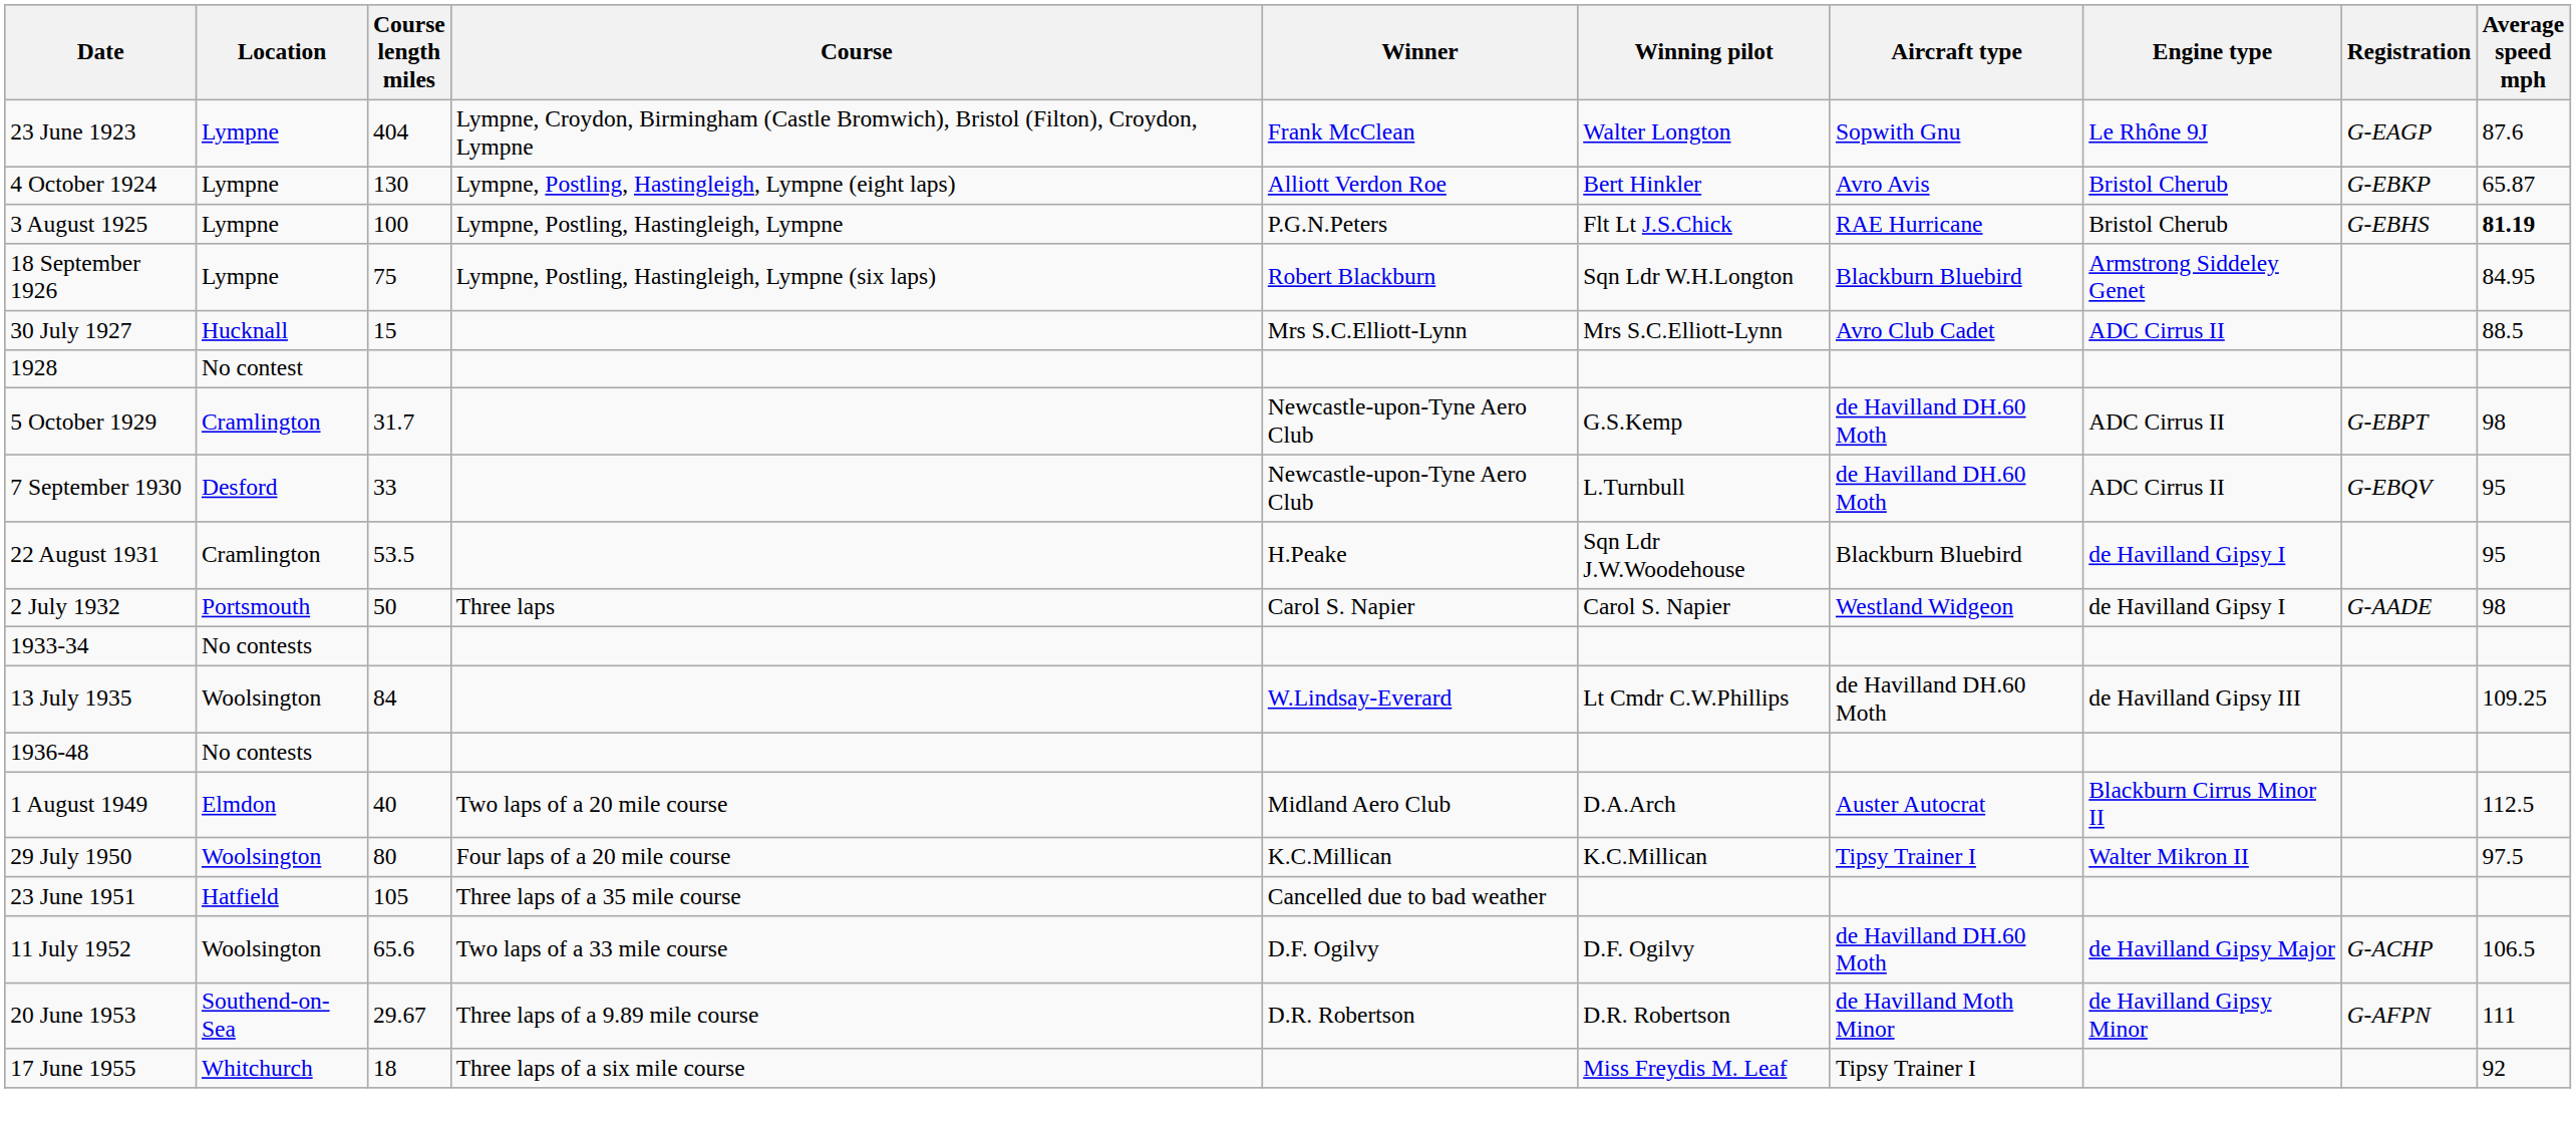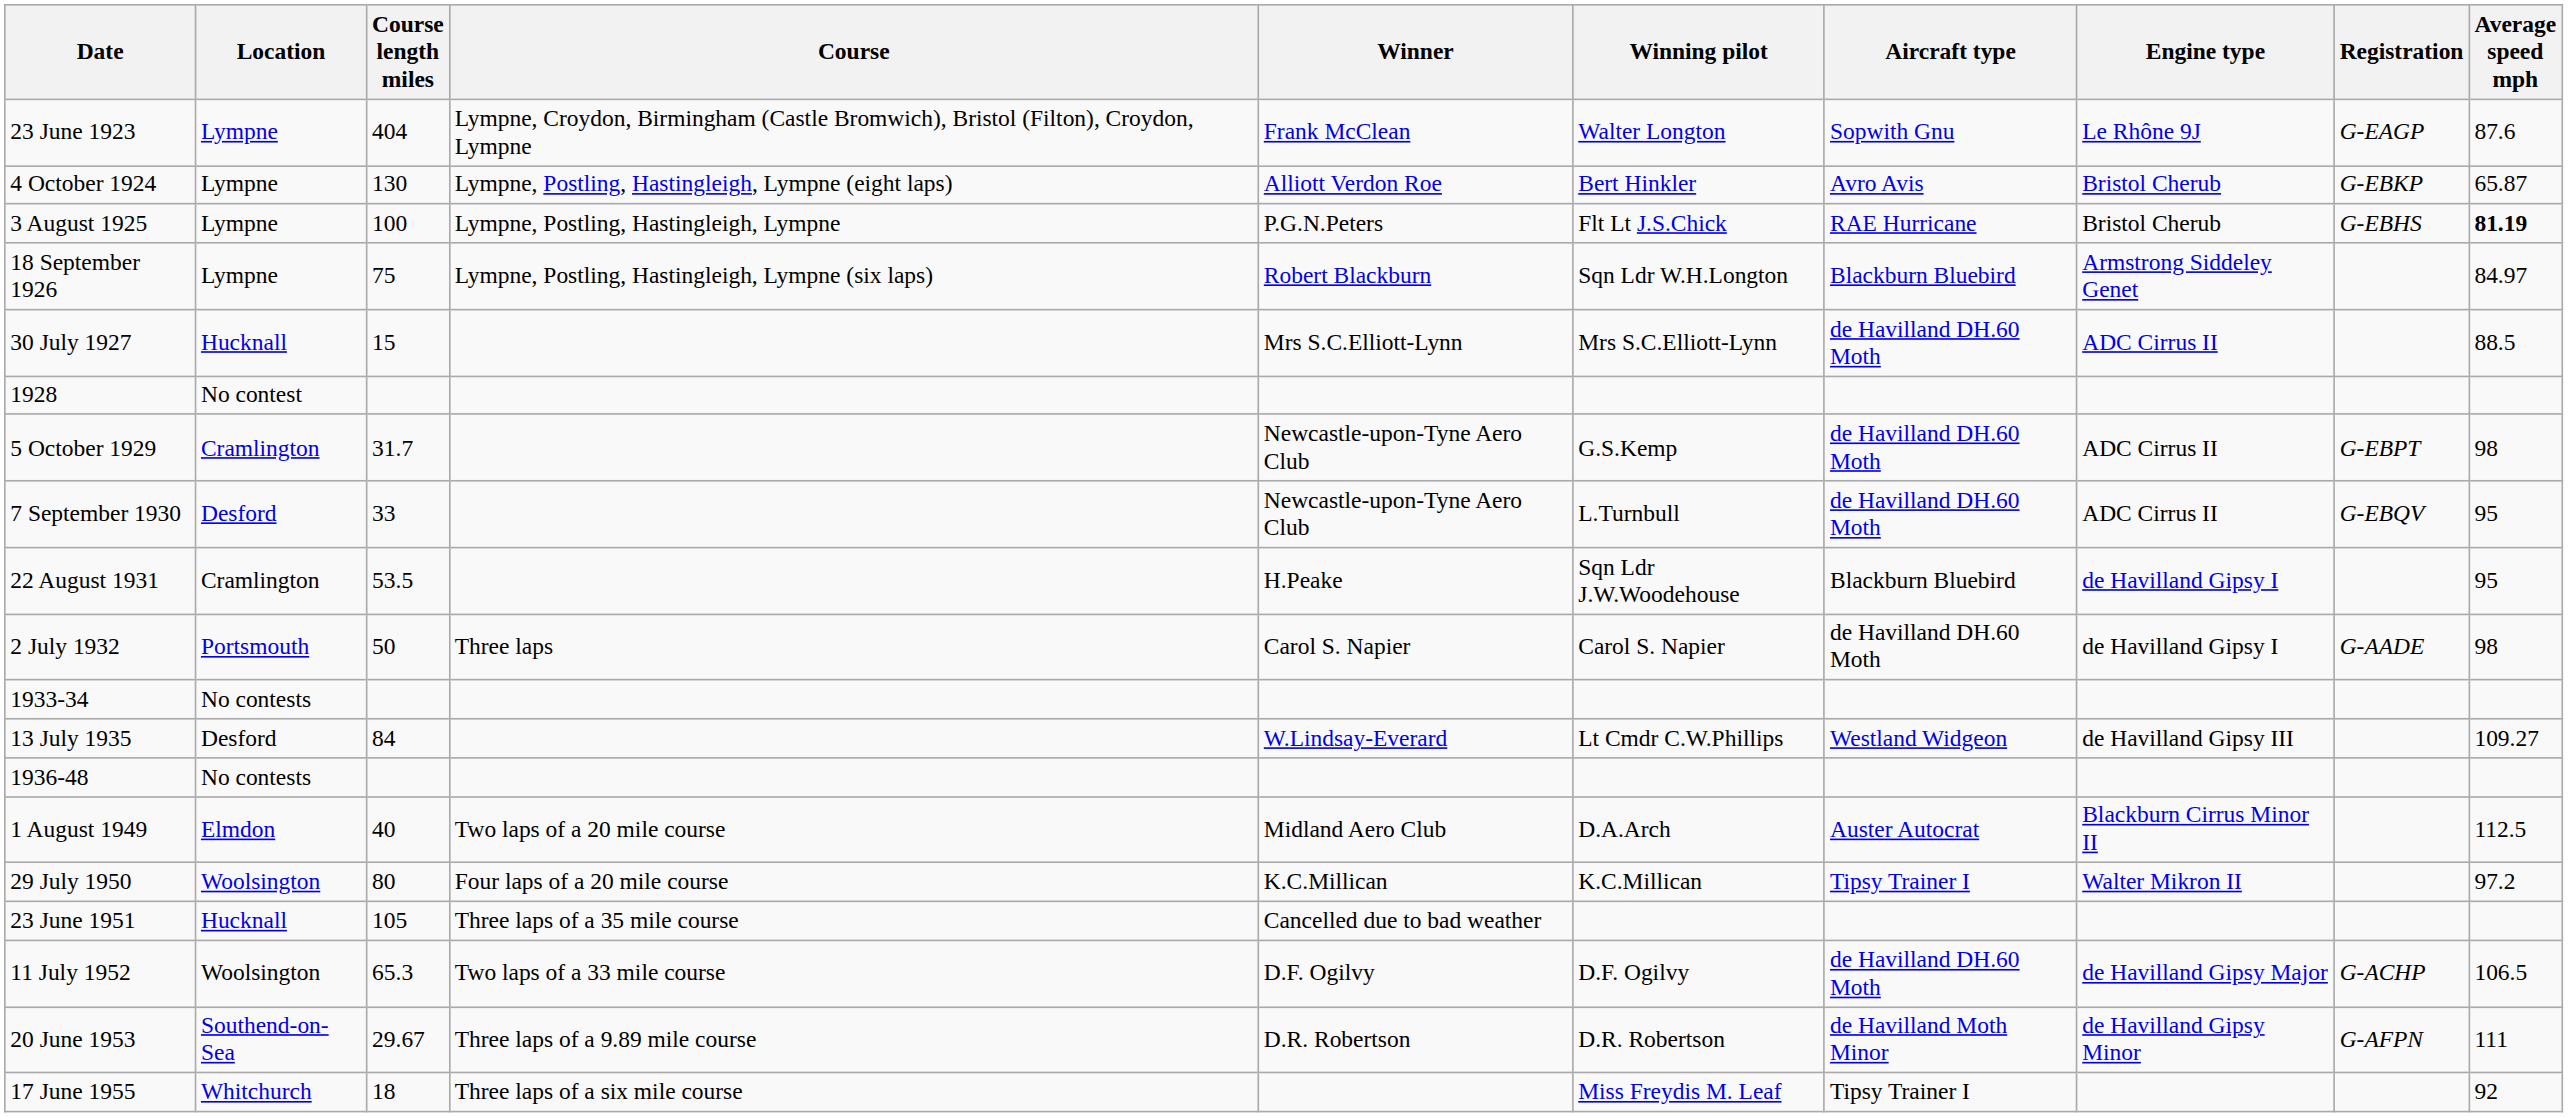18 September 1926 | Average speed mph: 84.95 -> 84.97
30 July 1927 | Aircraft type: Avro Club Cadet -> de Havilland DH.60 Moth
2 July 1932 | Aircraft type: Westland Widgeon -> de Havilland DH.60 Moth
13 July 1935 | Location: Woolsington -> Desford
13 July 1935 | Aircraft type: de Havilland DH.60 Moth -> Westland Widgeon
13 July 1935 | Average speed mph: 109.25 -> 109.27
29 July 1950 | Average speed mph: 97.5 -> 97.2
23 June 1951 | Location: Hatfield -> Hucknall
11 July 1952 | Course length miles: 65.6 -> 65.3
